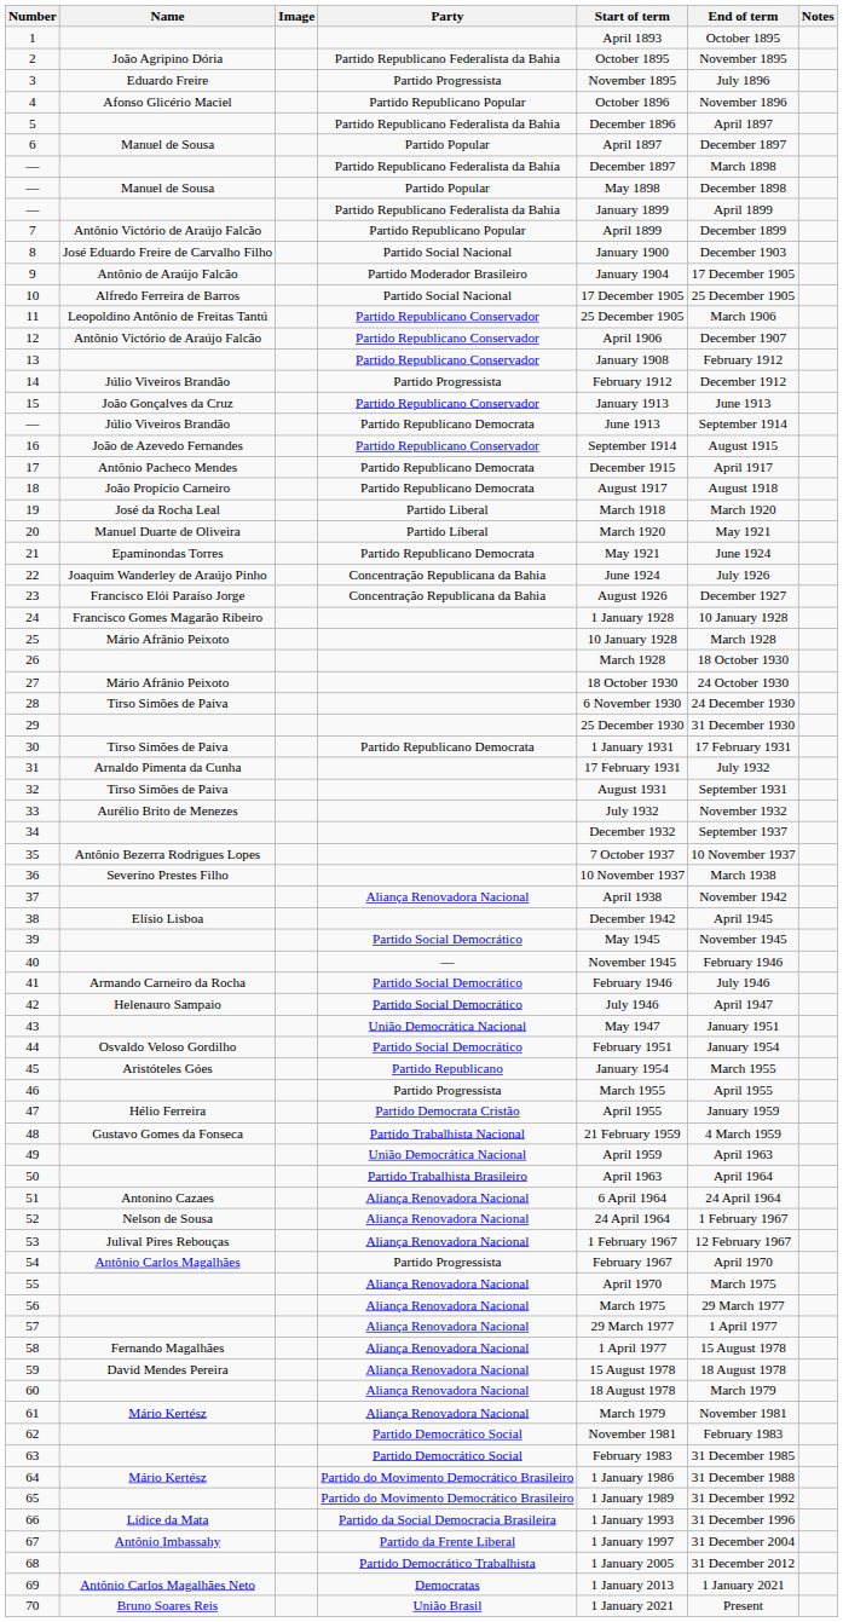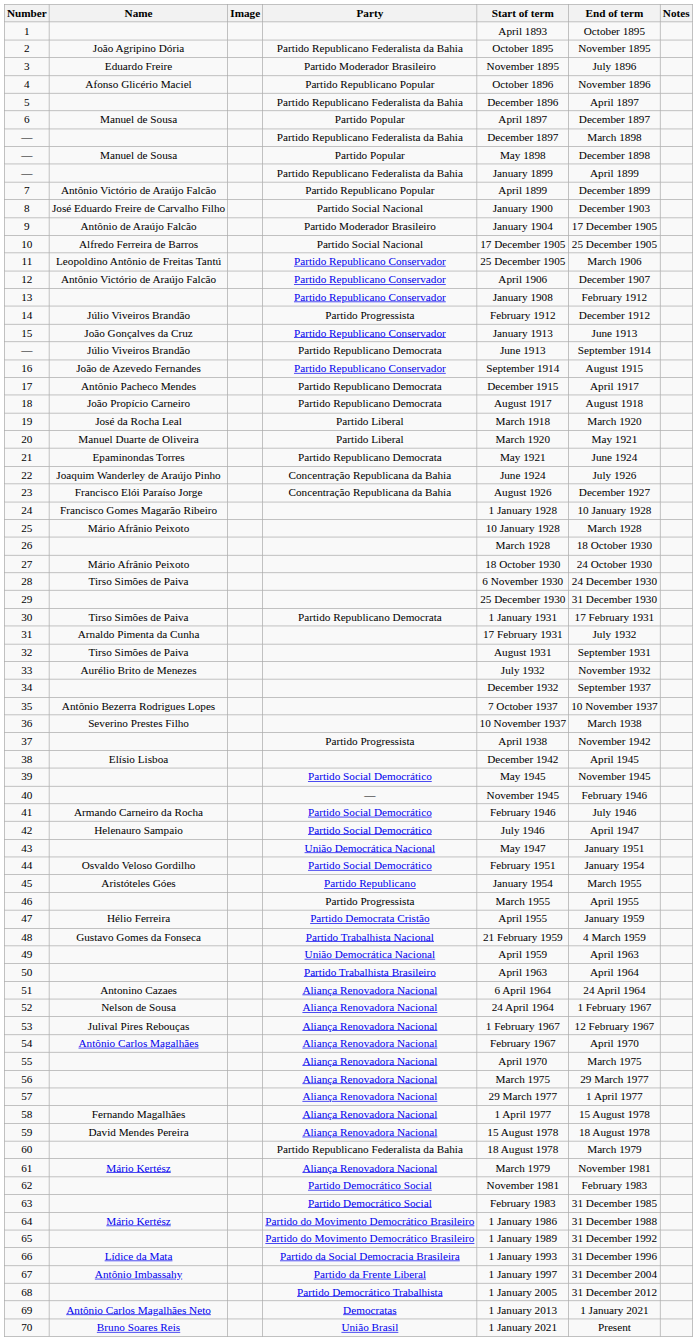3 | Party: Partido Progressista -> Partido Moderador Brasileiro
37 | Party: Aliança Renovadora Nacional -> Partido Progressista
54 | Party: Partido Progressista -> Aliança Renovadora Nacional
60 | Party: Aliança Renovadora Nacional -> Partido Republicano Federalista da Bahia
